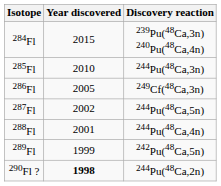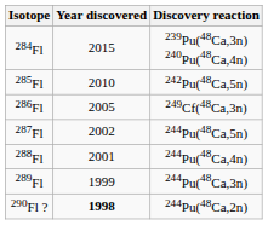285Fl | Discovery reaction: 244Pu(48Ca,3n) -> 242Pu(48Ca,5n)
289Fl | Discovery reaction: 242Pu(48Ca,5n) -> 244Pu(48Ca,3n)
